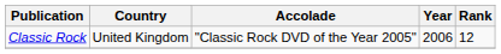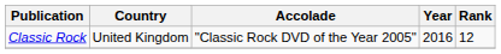Classic Rock | Year: 2006 -> 2016
